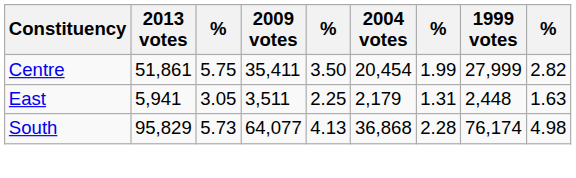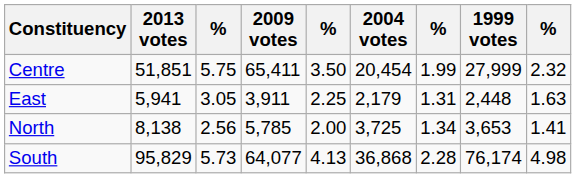Centre | 2013 votes: 51,861 -> 51,851
Centre | 2009 votes: 35,411 -> 65,411
Centre | column 9: 2.82 -> 2.32
East | 2009 votes: 3,511 -> 3,911
+ row: North | 8,138 | 2.56 | 5,785 | 2.00 | 3,725 | 1.34 | 3,653 | 1.41
